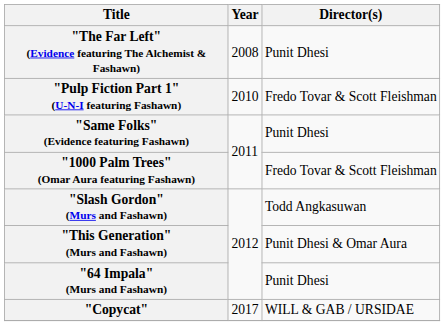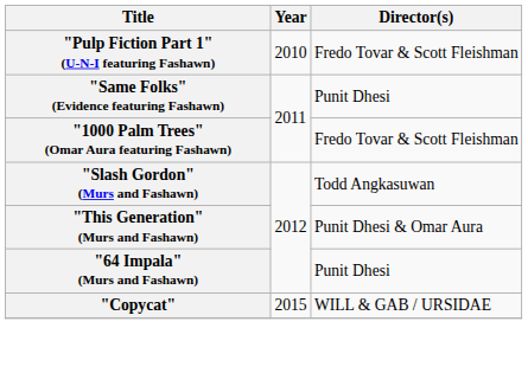- row: "The Far Left" (Evidence featuring The Alchemist & Fashawn) | 2008 | Punit Dhesi
"Copycat" | Year: 2017 -> 2015
